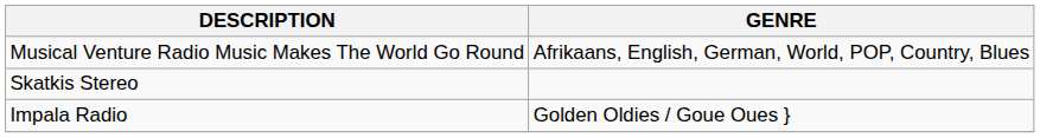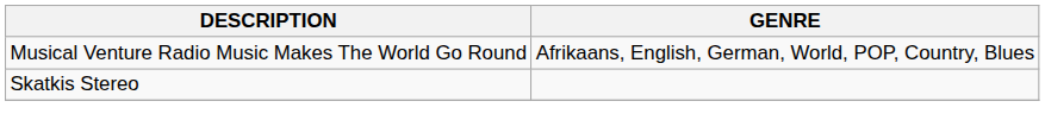- row: Impala Radio | Golden Oldies / Goue Oues }
